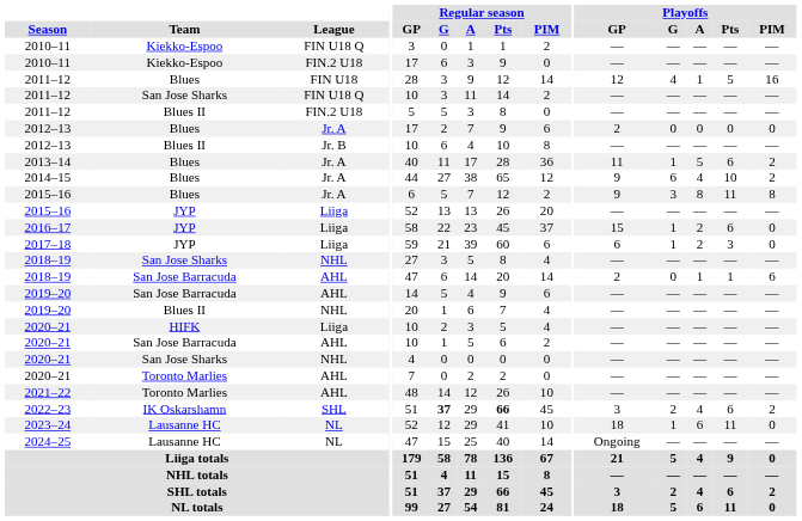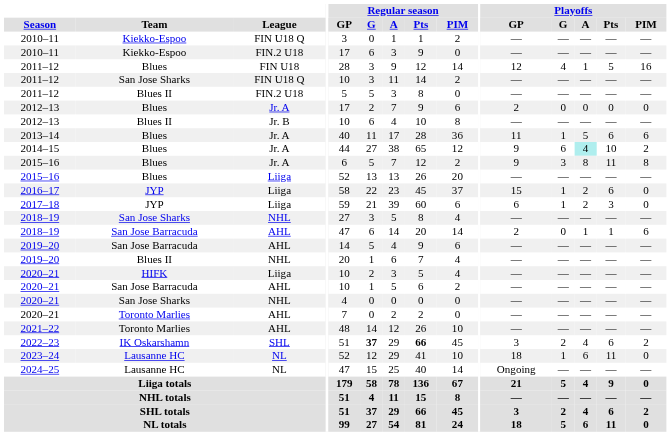2013–14 | Playoffs / PIM: 2 -> 6
2014–15 | Playoffs / A: no background -> paleturquoise background
2015–16 / Liiga | Team: JYP -> Blues
